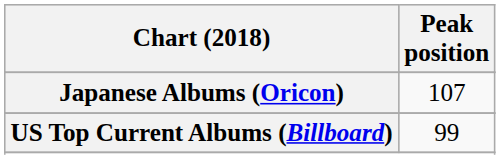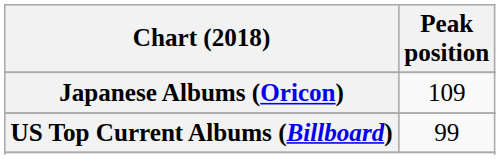Japanese Albums (Oricon) | Peak position: 107 -> 109
